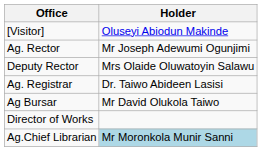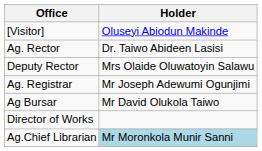Ag. Rector | Holder: Mr Joseph Adewumi Ogunjimi -> Dr. Taiwo Abideen Lasisi
Ag. Registrar | Holder: Dr. Taiwo Abideen Lasisi -> Mr Joseph Adewumi Ogunjimi
